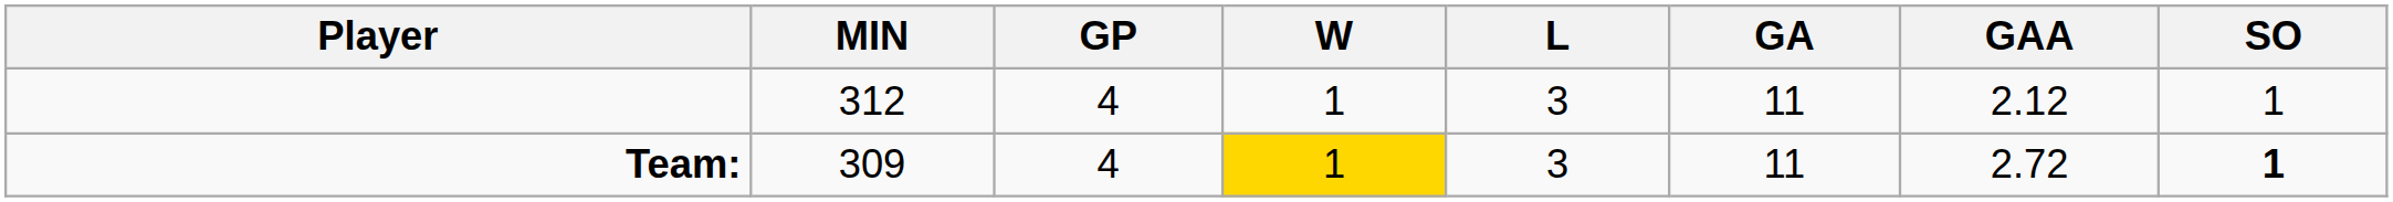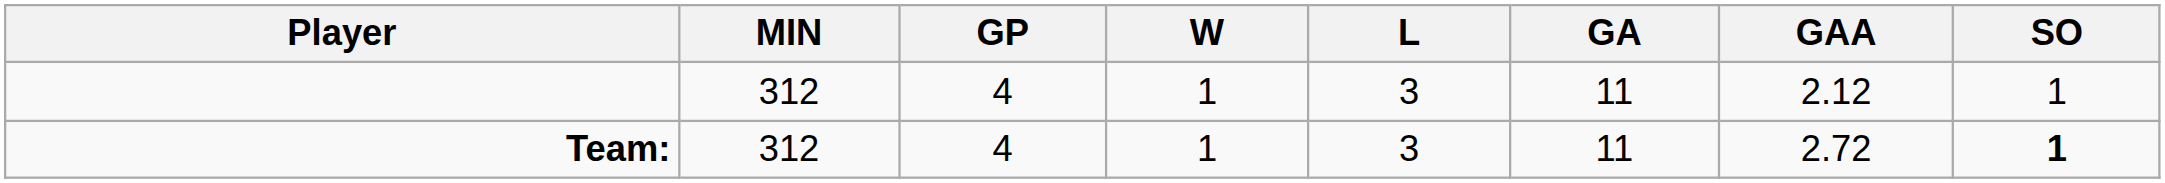Team: | MIN: 309 -> 312
Team: | W: gold background -> no background
